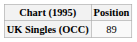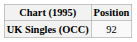UK Singles (OCC) | Position: 89 -> 92
